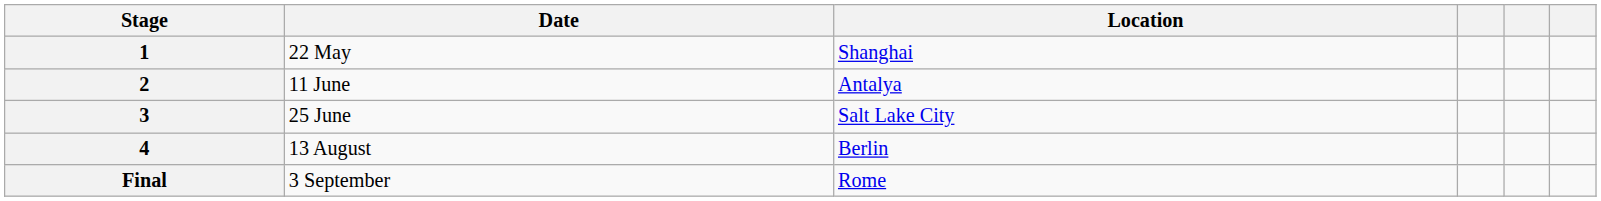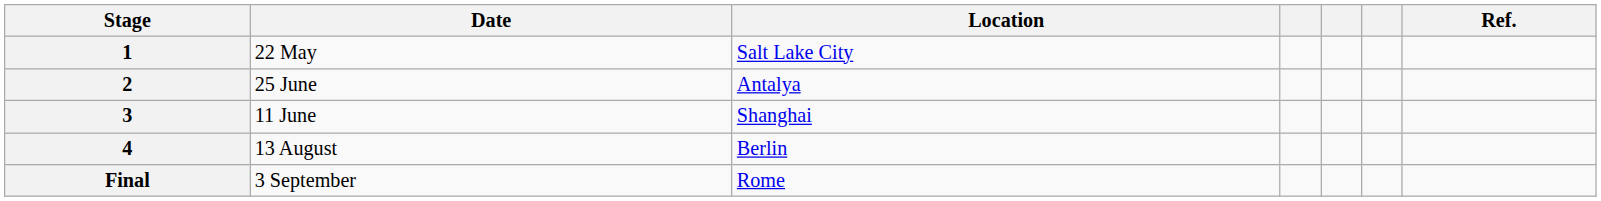+ column: Ref.
1 | Location: Shanghai -> Salt Lake City
2 | Date: 11 June -> 25 June
3 | Date: 25 June -> 11 June
3 | Location: Salt Lake City -> Shanghai
